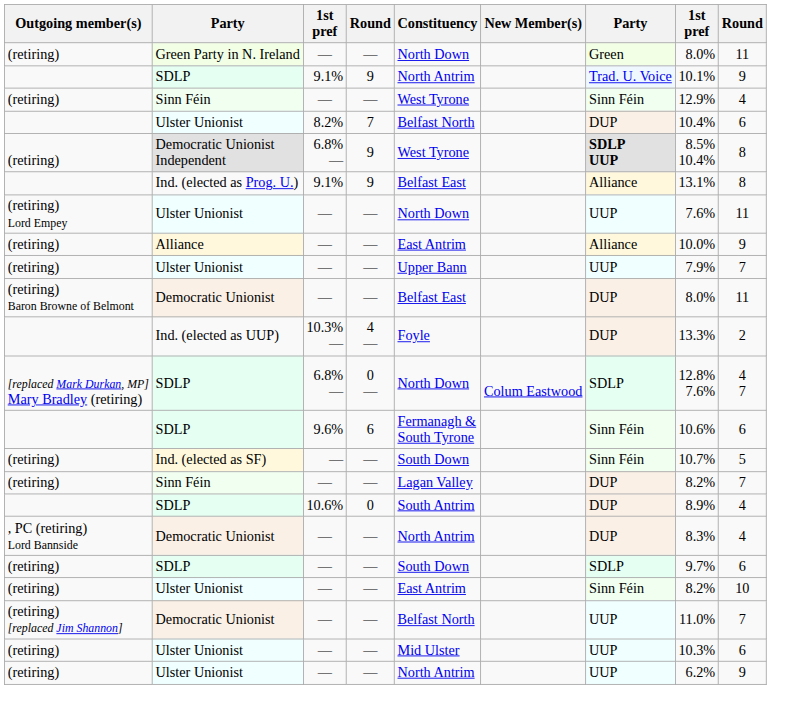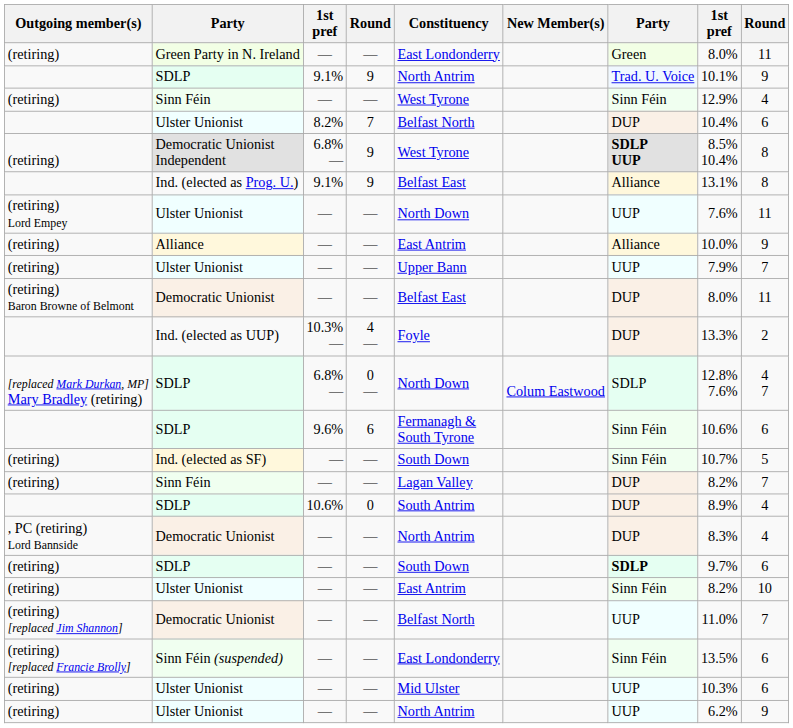Green Party in N. Ireland | Constituency: North Down -> East Londonderry
(retiring) / SDLP | column 7: normal -> bold
+ row: (retiring) [replaced Francie Brolly] | Sinn Féin (suspended) | — | — | East Londonderry | Sinn Féin | 13.5% | 6
